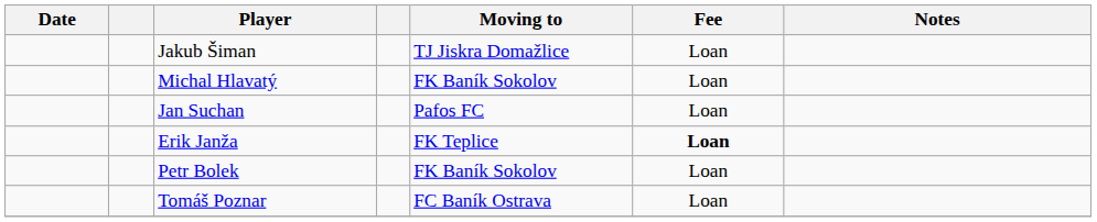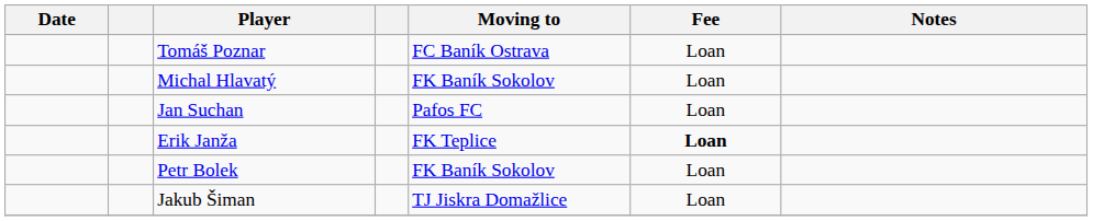rows swapped: Tomáš Poznar <-> Jakub Šiman
